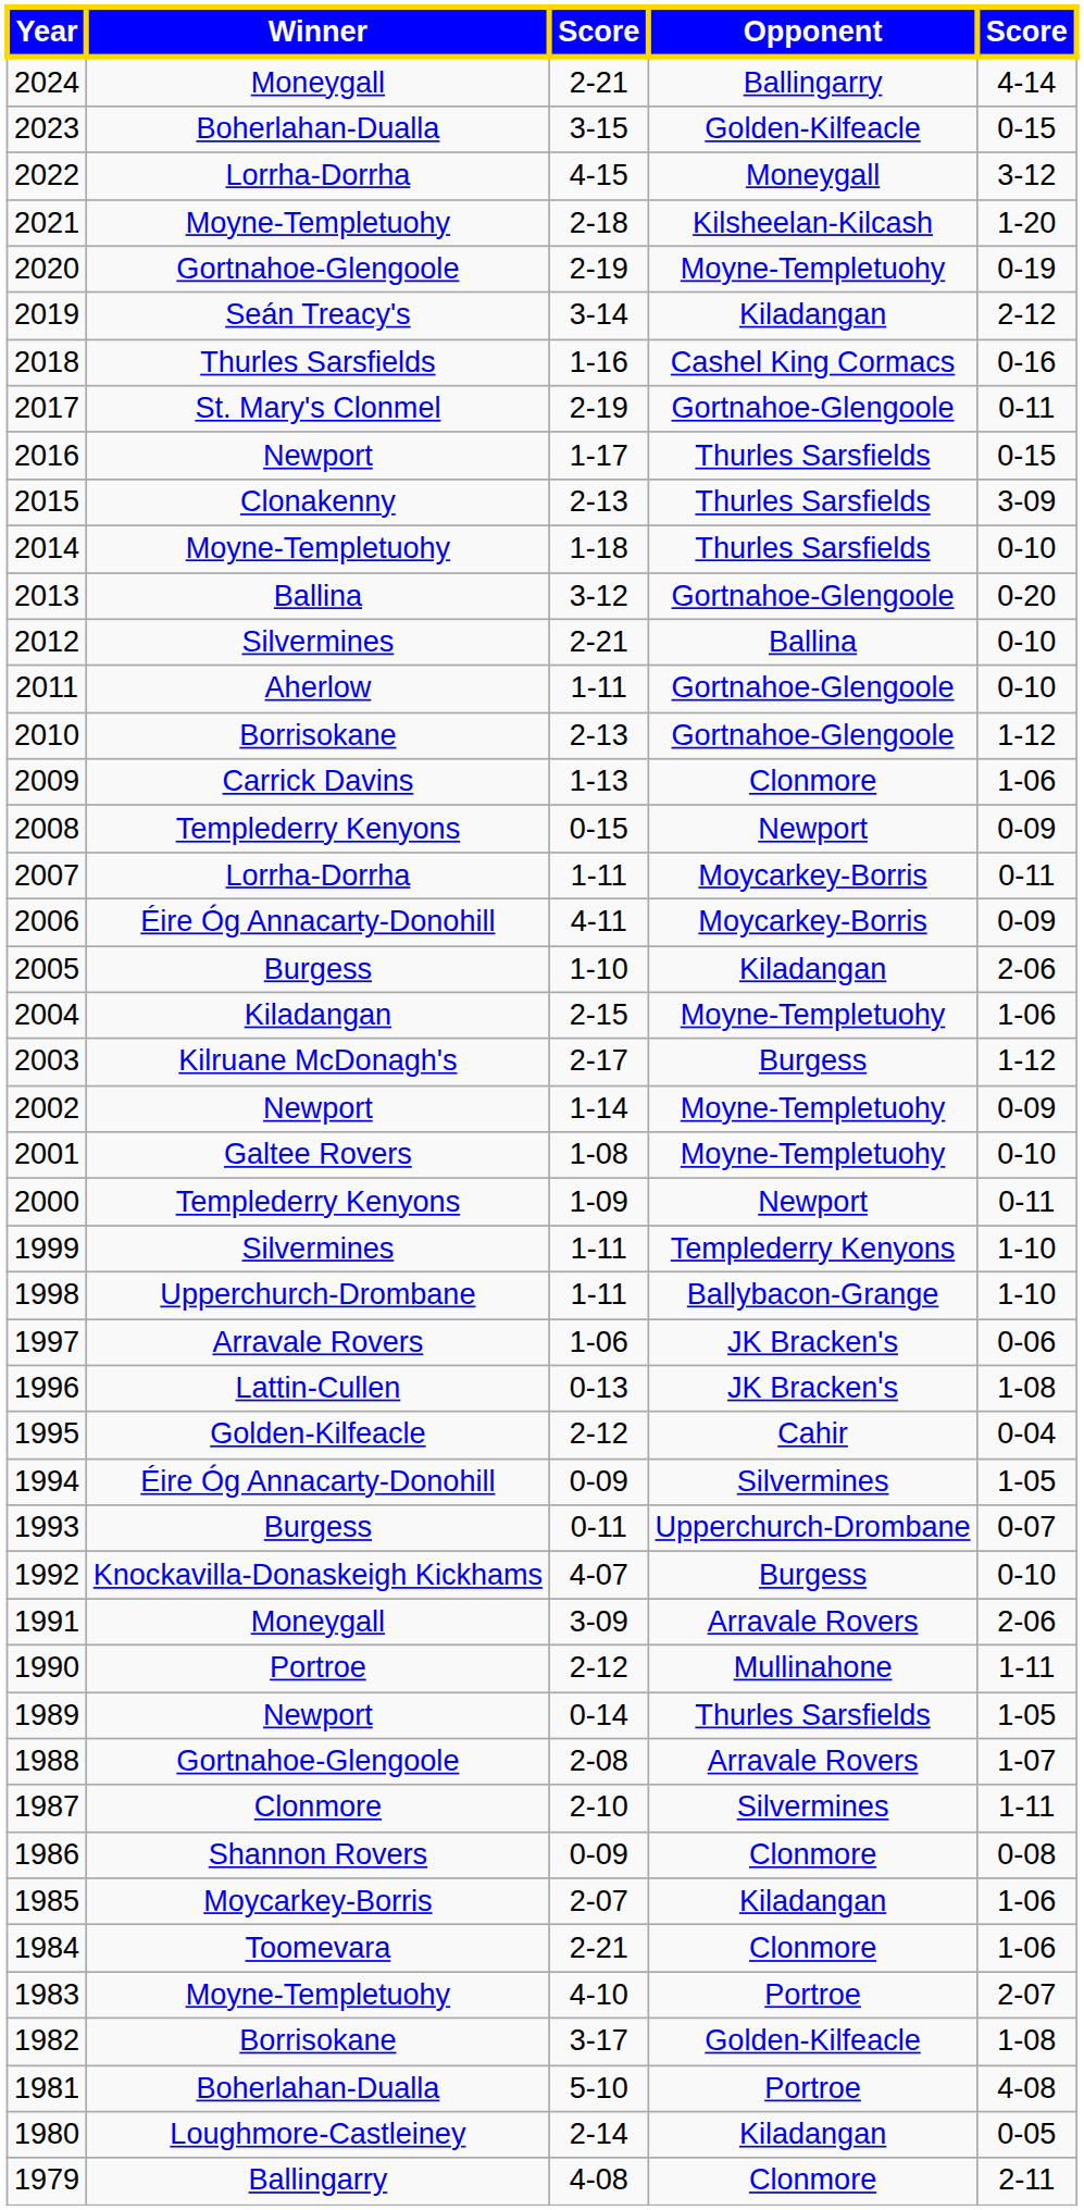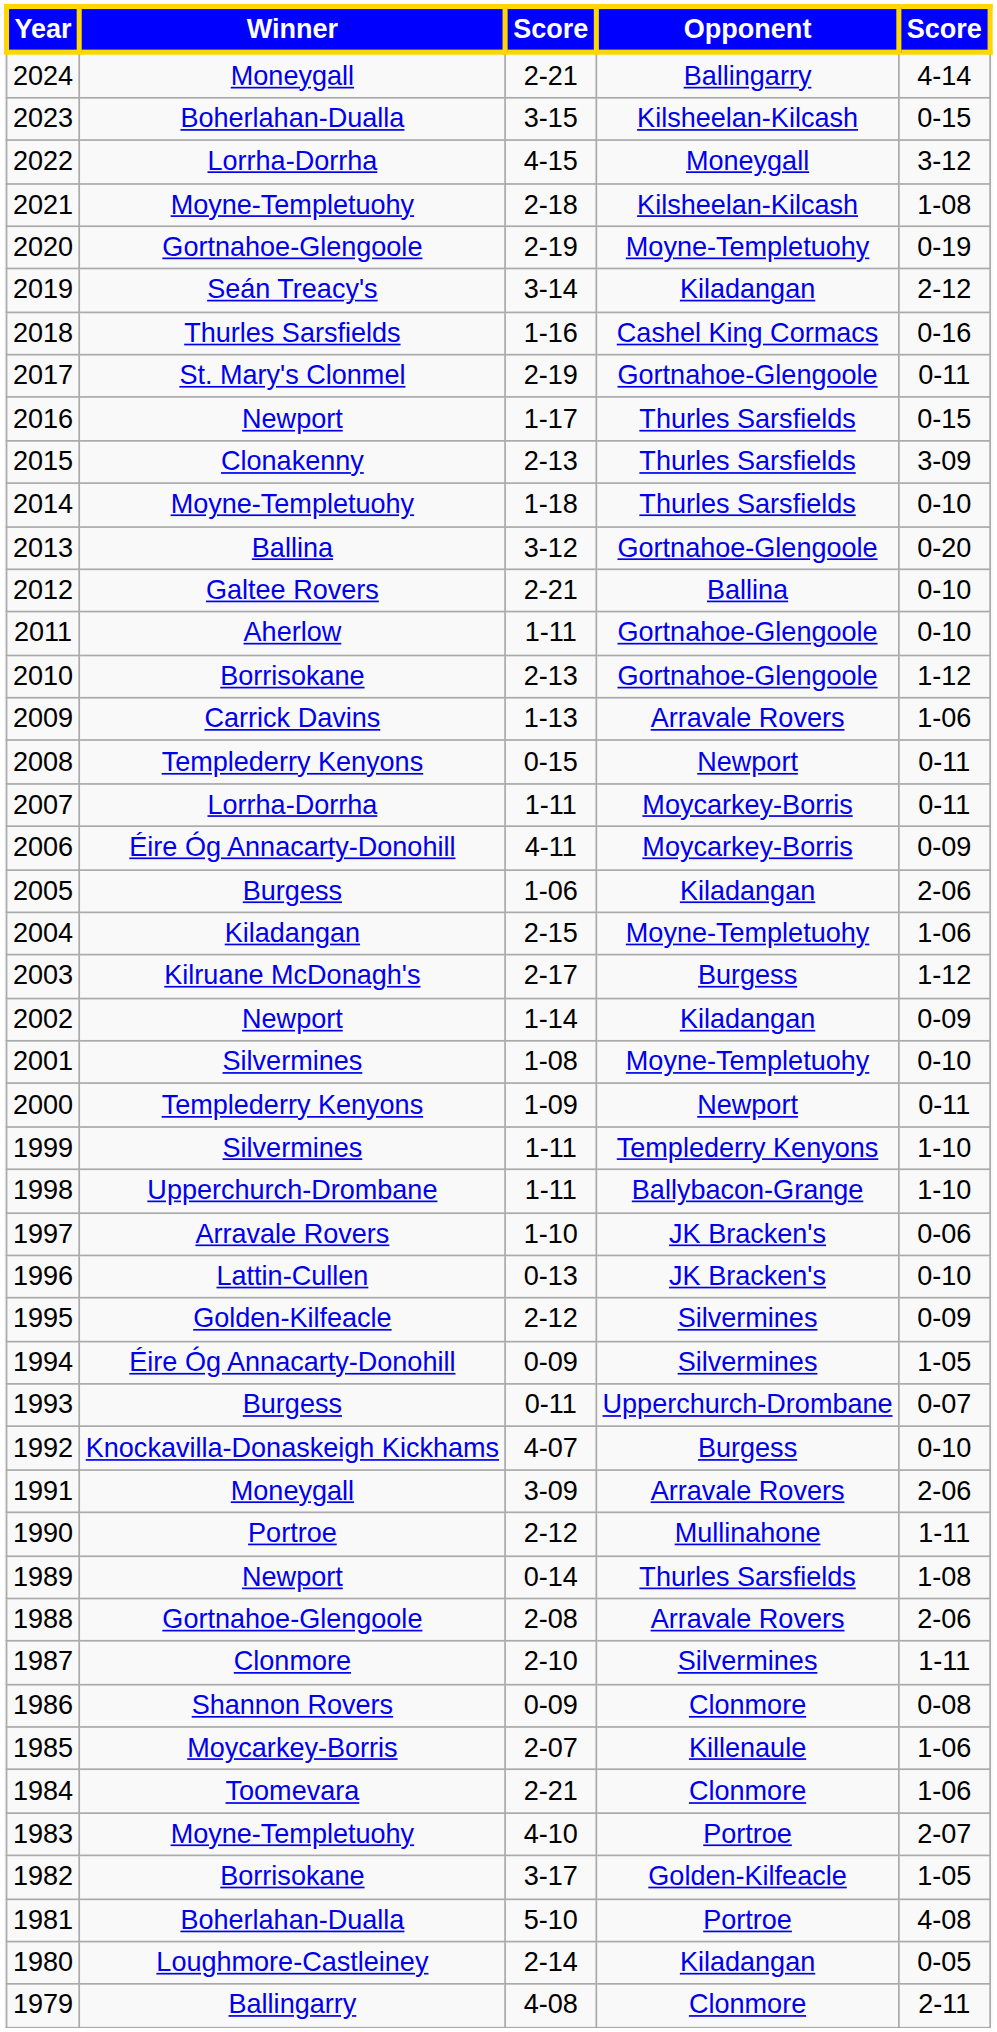2023 | Opponent: Golden-Kilfeacle -> Kilsheelan-Kilcash
2021 | column 5: 1-20 -> 1-08
2012 | Winner: Silvermines -> Galtee Rovers
2009 | Opponent: Clonmore -> Arravale Rovers
2008 | column 5: 0-09 -> 0-11
2005 | column 3: 1-10 -> 1-06
2002 | Opponent: Moyne-Templetuohy -> Kiladangan
2001 | Winner: Galtee Rovers -> Silvermines
1997 | column 3: 1-06 -> 1-10
1996 | column 5: 1-08 -> 0-10
1995 | Opponent: Cahir -> Silvermines
1995 | column 5: 0-04 -> 0-09
1989 | column 5: 1-05 -> 1-08
1988 | column 5: 1-07 -> 2-06
1985 | Opponent: Kiladangan -> Killenaule
1982 | column 5: 1-08 -> 1-05
